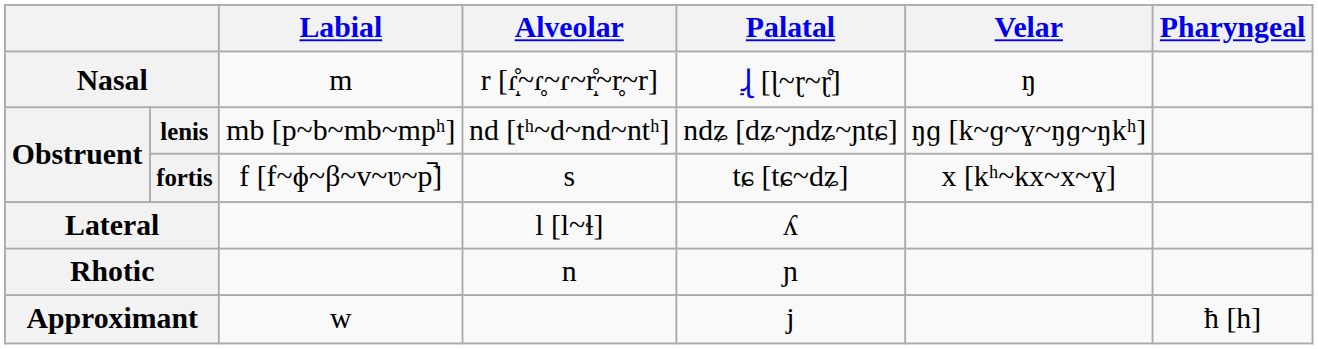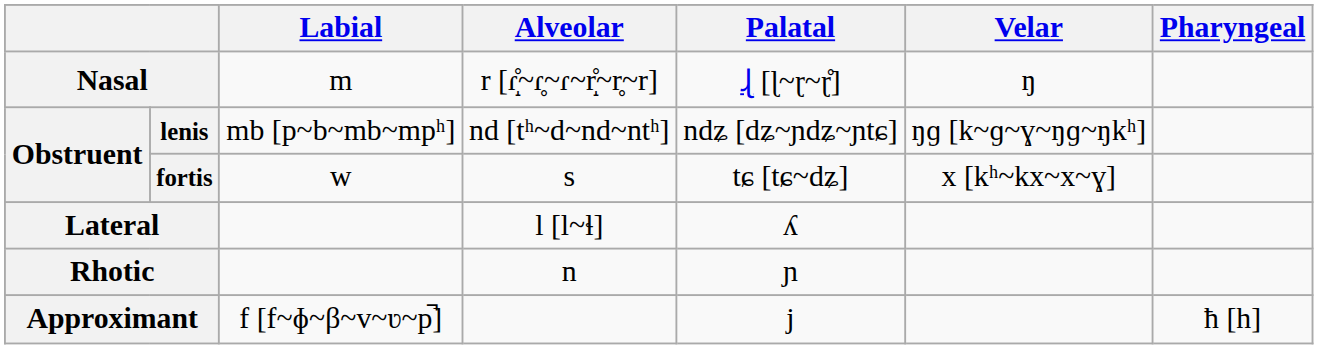fortis | Labial: f [f~ɸ~β~v~ʋ~p̚] -> w
Approximant | Labial: w -> f [f~ɸ~β~v~ʋ~p̚]
